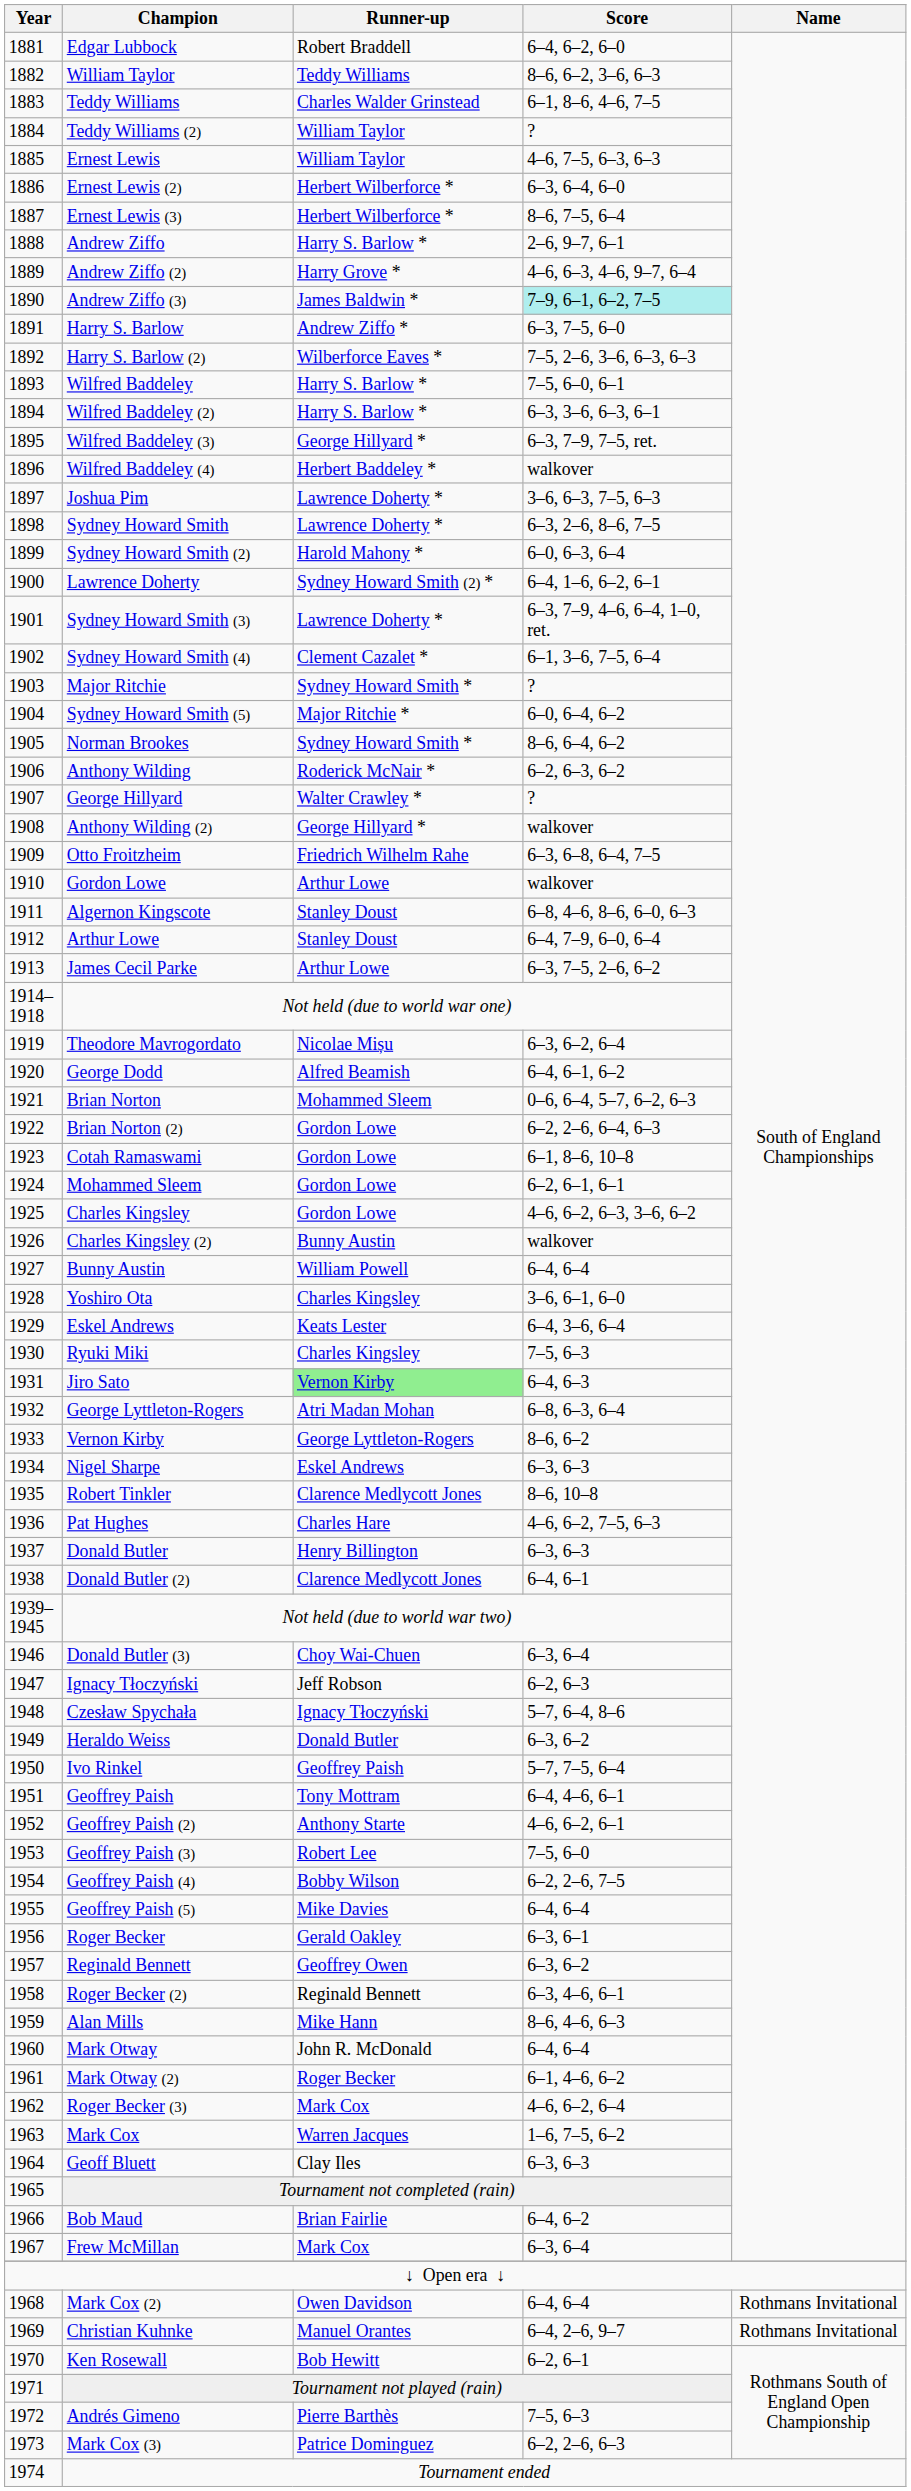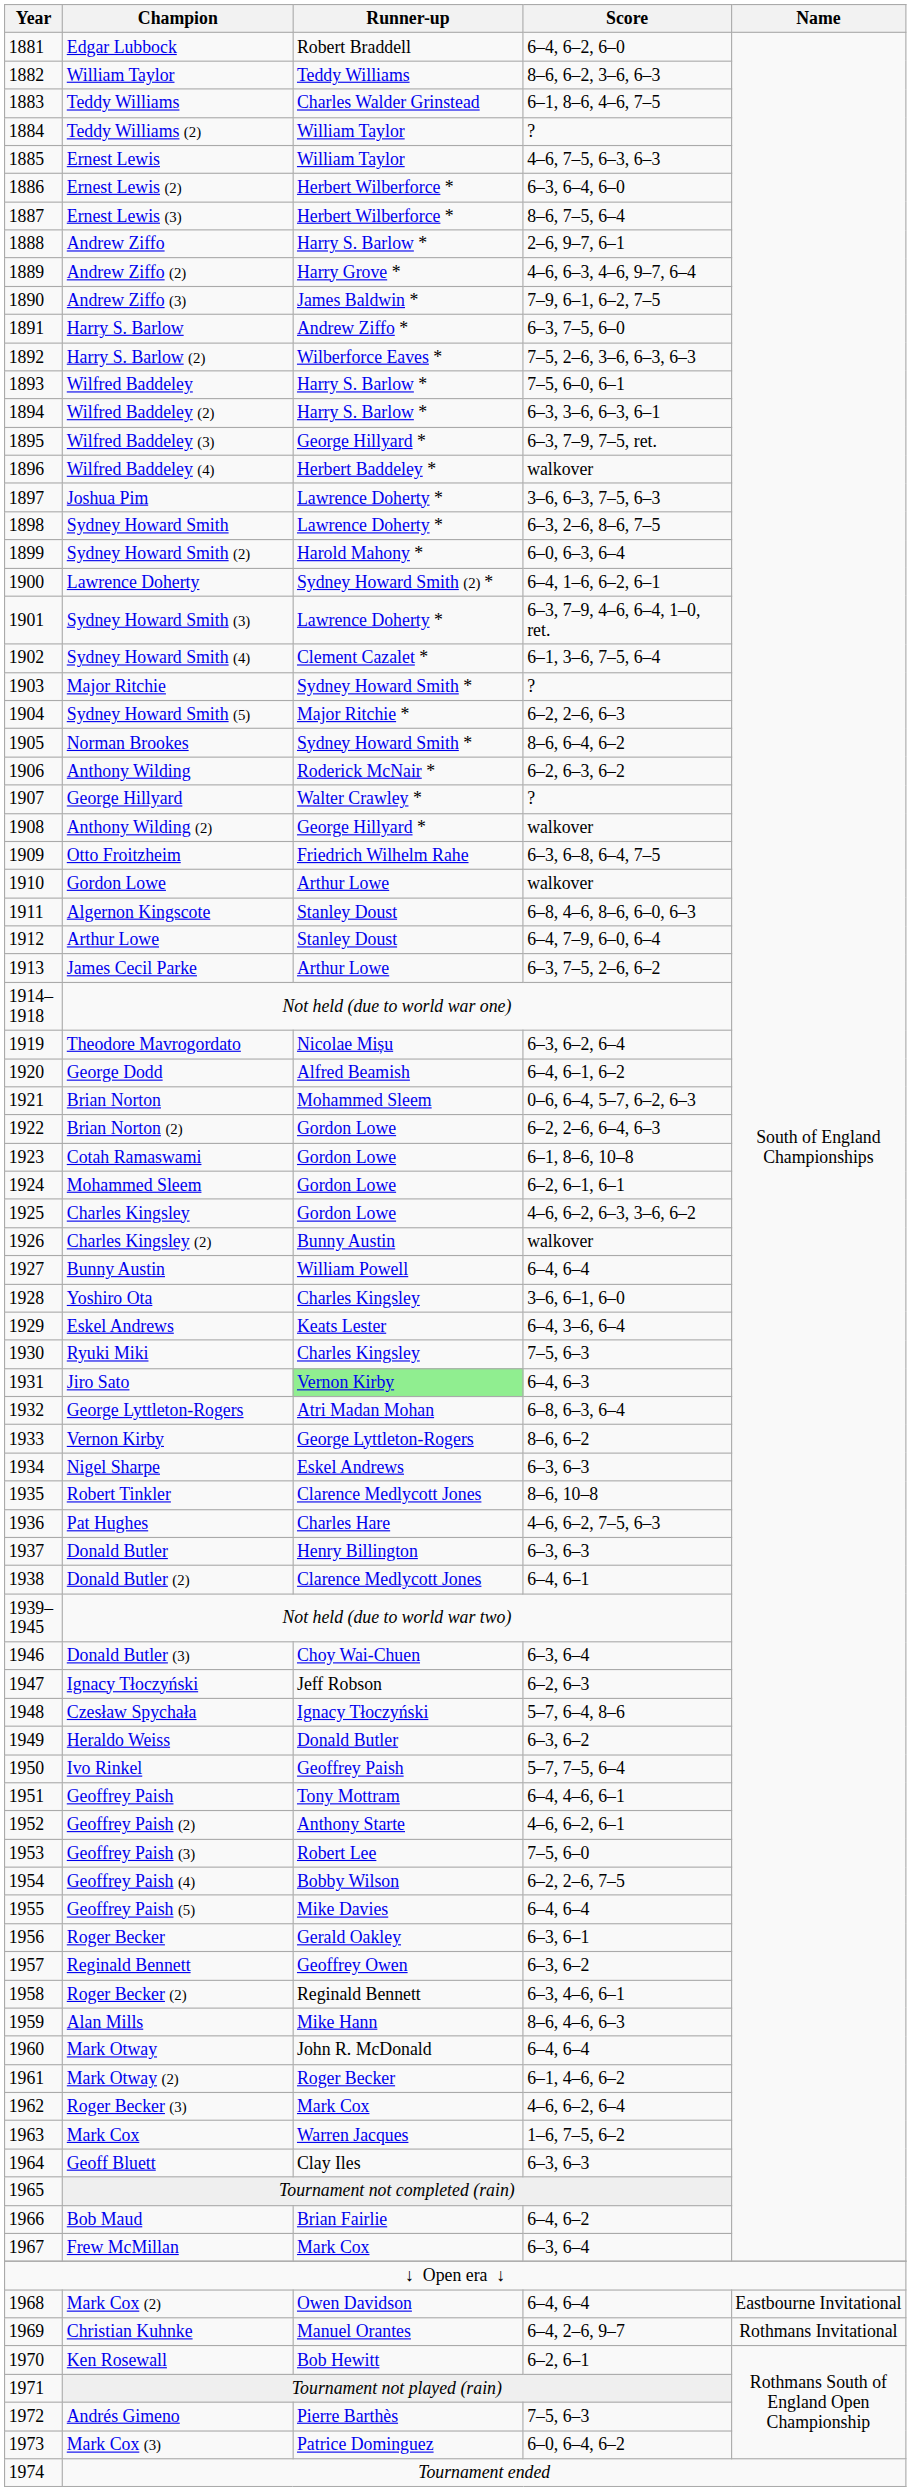Andrew Ziffo (3) | Score: paleturquoise background -> no background
Sydney Howard Smith (5) | Score: 6–0, 6–4, 6–2 -> 6–2, 2–6, 6–3
Mark Cox (2) | Name: Rothmans Invitational -> Eastbourne Invitational
Mark Cox (3) | Score: 6–2, 2–6, 6–3 -> 6–0, 6–4, 6–2
